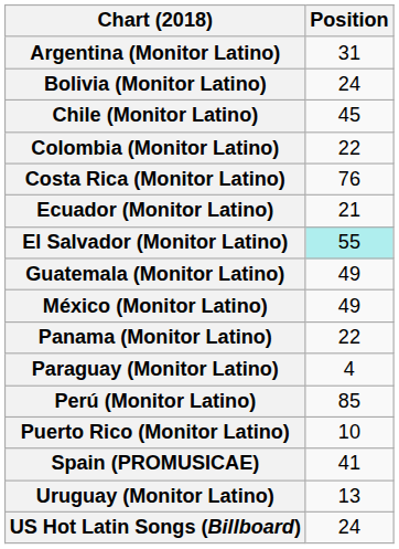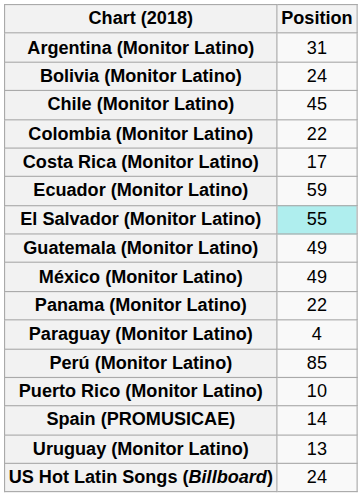Costa Rica (Monitor Latino) | Position: 76 -> 17
Ecuador (Monitor Latino) | Position: 21 -> 59
Spain (PROMUSICAE) | Position: 41 -> 14
